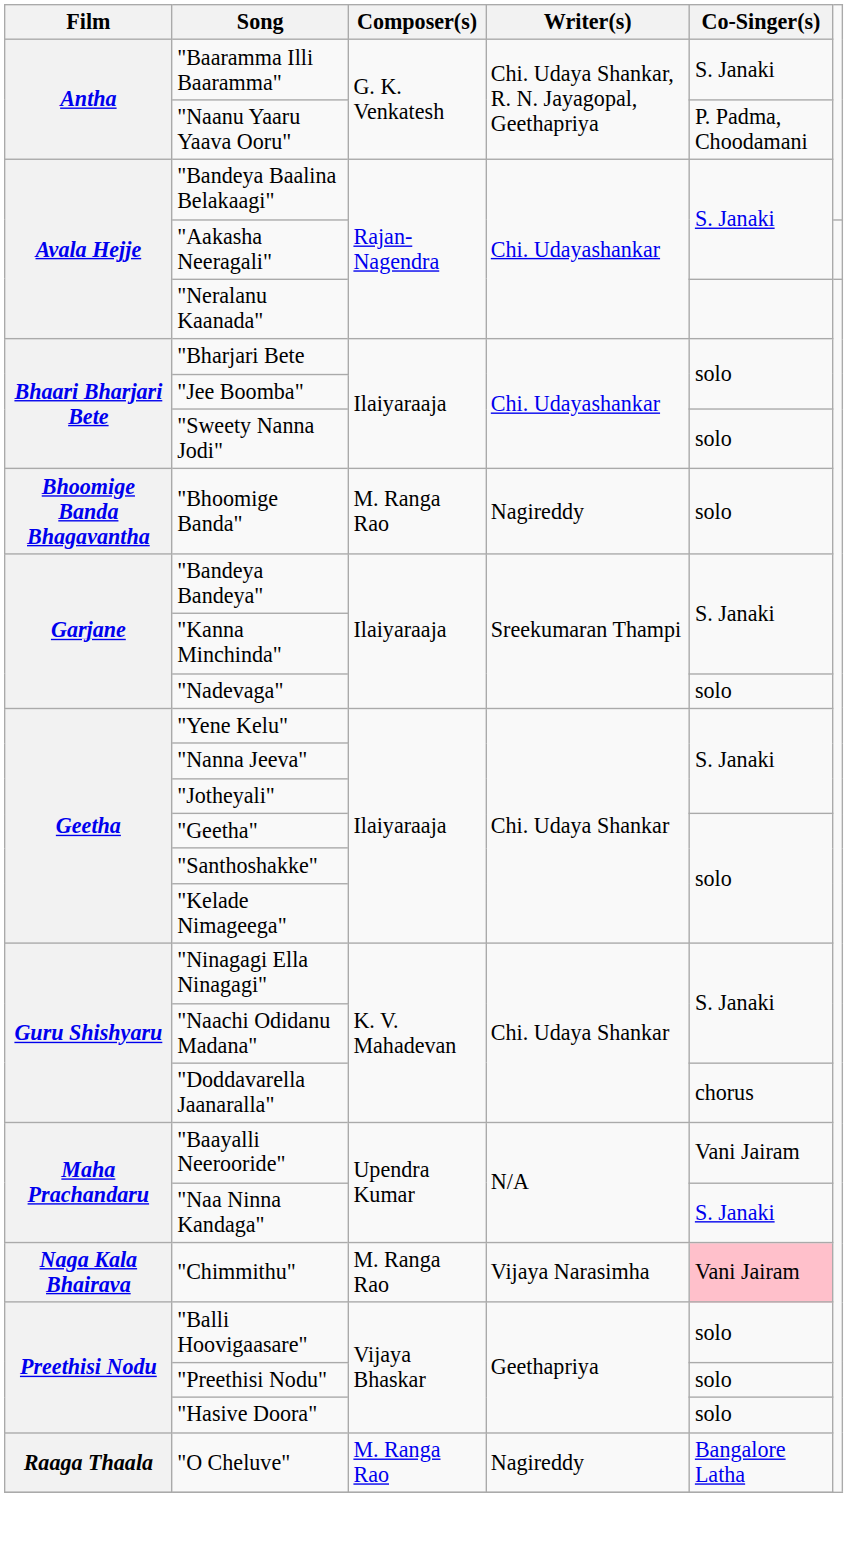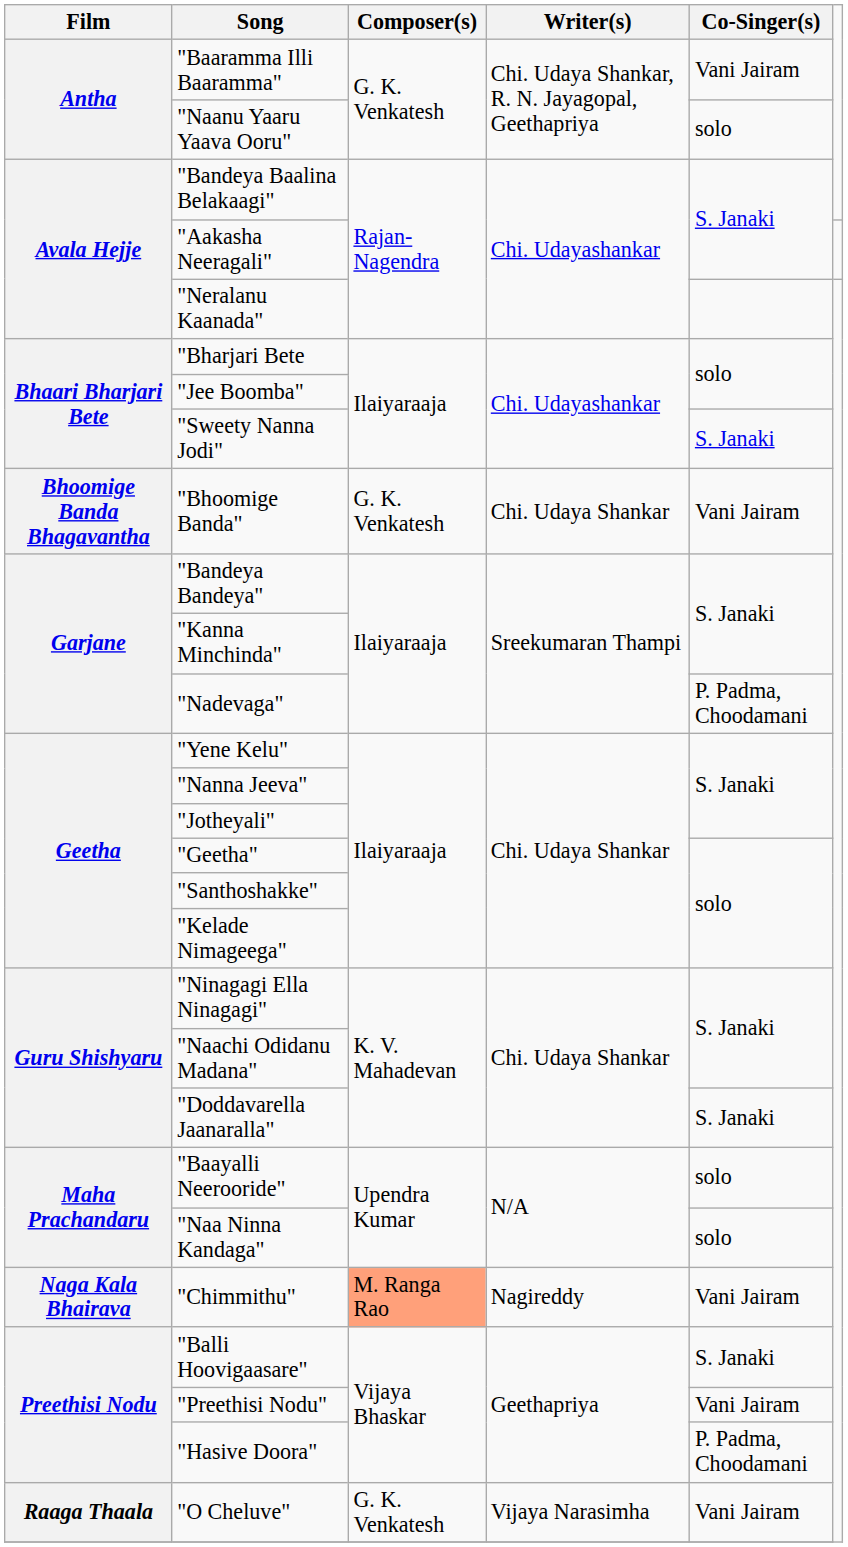"Baaramma Illi Baaramma" | Co-Singer(s): S. Janaki -> Vani Jairam
"Naanu Yaaru Yaava Ooru" | Co-Singer(s): P. Padma, Choodamani -> solo
"Sweety Nanna Jodi" | Co-Singer(s): solo -> S. Janaki
"Bhoomige Banda" | Composer(s): M. Ranga Rao -> G. K. Venkatesh
"Bhoomige Banda" | Writer(s): Nagireddy -> Chi. Udaya Shankar
"Bhoomige Banda" | Co-Singer(s): solo -> Vani Jairam
"Nadevaga" | Co-Singer(s): solo -> P. Padma, Choodamani
"Doddavarella Jaanaralla" | Co-Singer(s): chorus -> S. Janaki
"Baayalli Neerooride" | Co-Singer(s): Vani Jairam -> solo
"Naa Ninna Kandaga" | Co-Singer(s): S. Janaki -> solo
"Chimmithu" | Composer(s): no background -> lightsalmon background
"Chimmithu" | Writer(s): Vijaya Narasimha -> Nagireddy
"Chimmithu" | Co-Singer(s): pink background -> no background
"Balli Hoovigaasare" | Co-Singer(s): solo -> S. Janaki
"Preethisi Nodu" | Co-Singer(s): solo -> Vani Jairam
"Hasive Doora" | Co-Singer(s): solo -> P. Padma, Choodamani
"O Cheluve" | Composer(s): M. Ranga Rao -> G. K. Venkatesh
"O Cheluve" | Writer(s): Nagireddy -> Vijaya Narasimha
"O Cheluve" | Co-Singer(s): Bangalore Latha -> Vani Jairam
